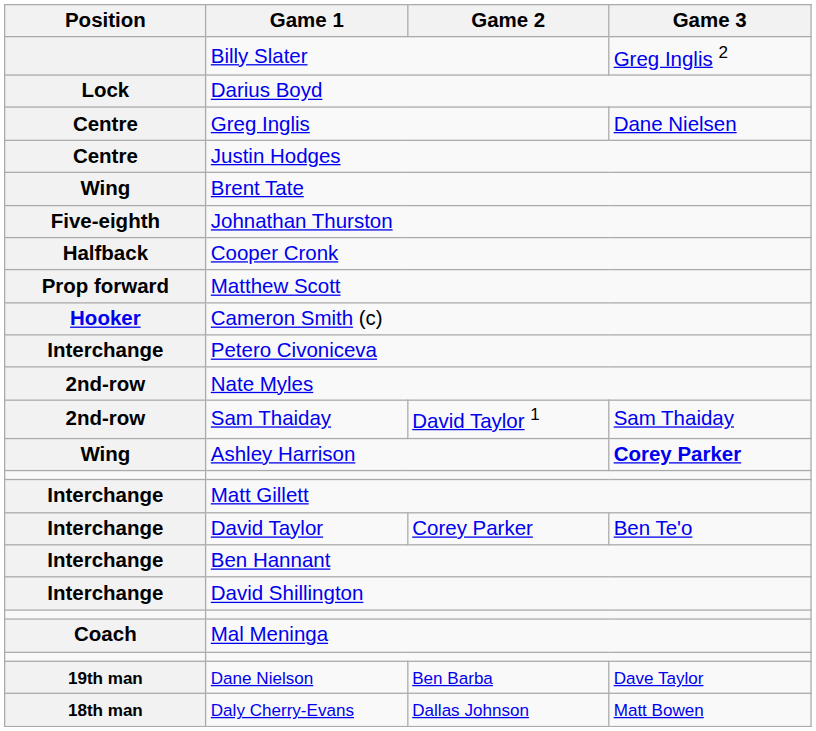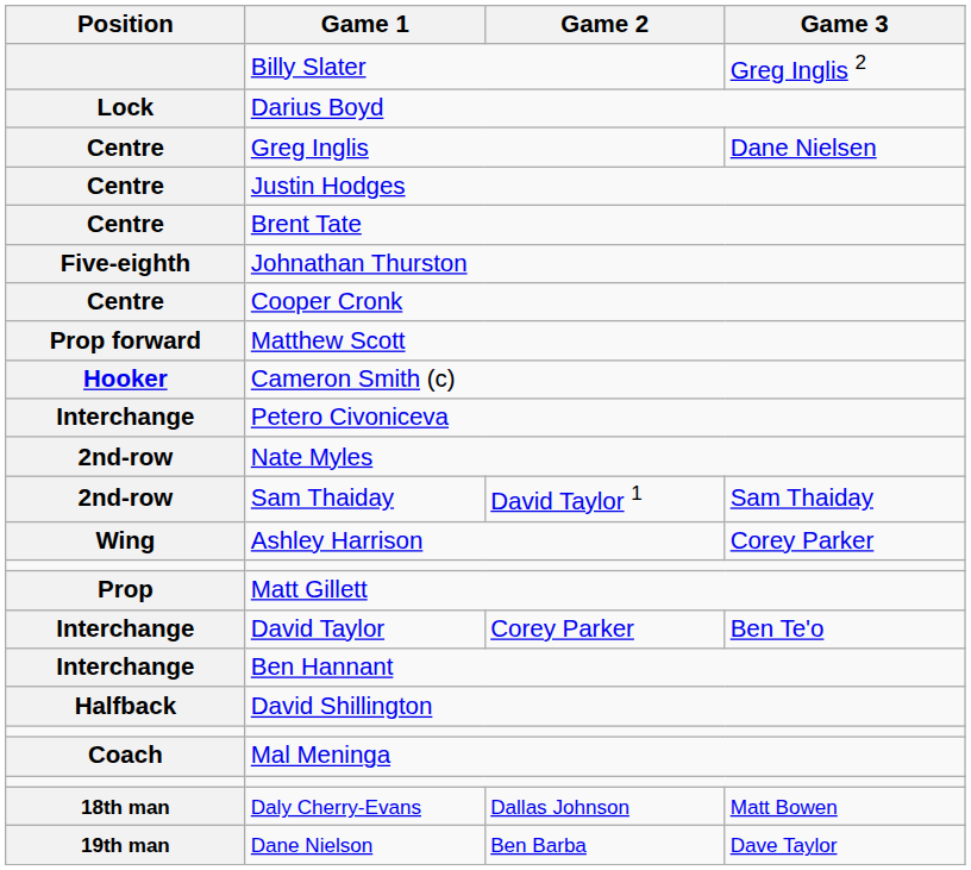Brent Tate | Position: Wing -> Centre
Cooper Cronk | Position: Halfback -> Centre
Ashley Harrison | Game 3: bold -> normal
Matt Gillett | Position: Interchange -> Prop
David Shillington | Position: Interchange -> Halfback
rows swapped: Daly Cherry-Evans <-> Dane Nielson
